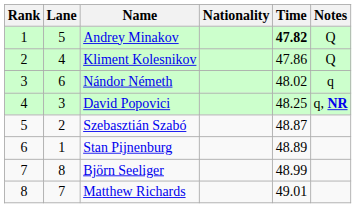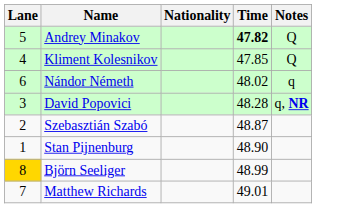- column: Rank | 1 | 2 | 3 | 4 | 5 | 6 | 7 | 8
Kliment Kolesnikov | Time: 47.86 -> 47.85
David Popovici | Time: 48.25 -> 48.28
Stan Pijnenburg | Time: 48.89 -> 48.90
Björn Seeliger | Lane: no background -> gold background
